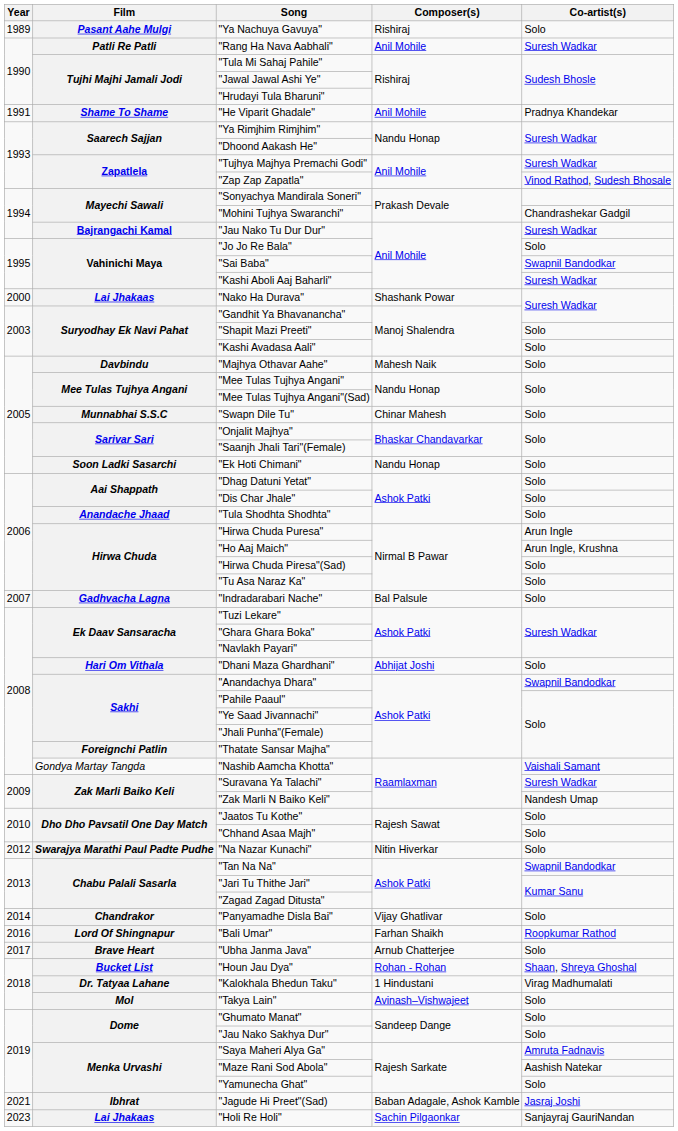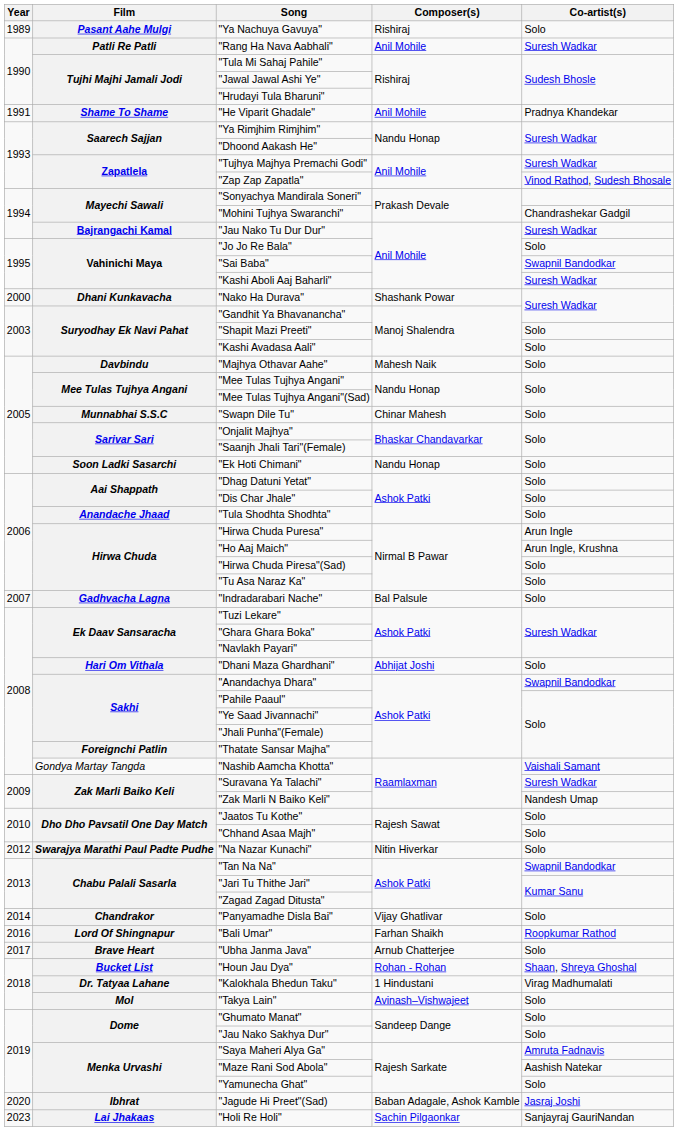"Nako Ha Durava" | Film: Lai Jhakaas -> Dhani Kunkavacha
"Jagude Hi Preet"(Sad) | Year: 2021 -> 2020
